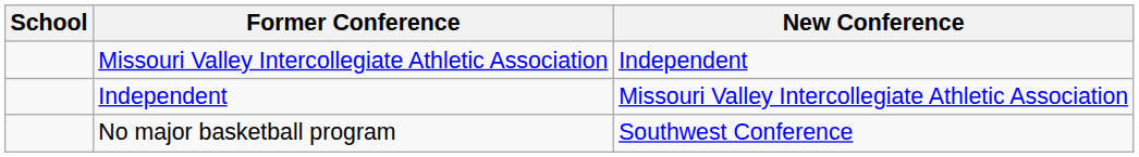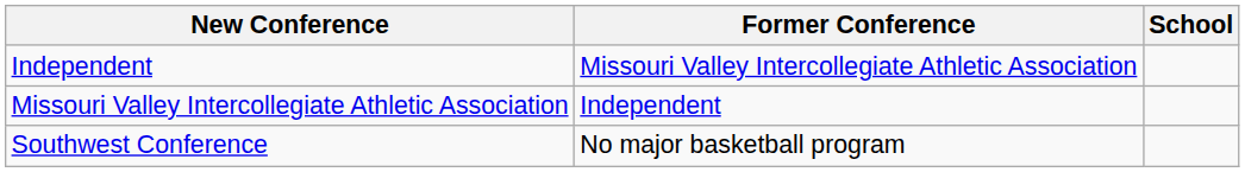columns swapped: School <-> New Conference
